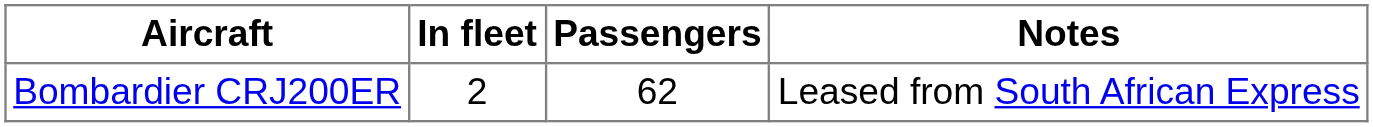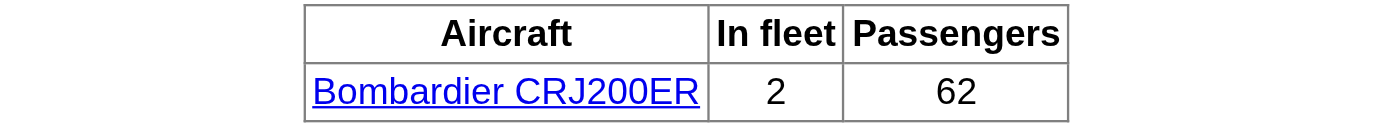- column: Notes | Leased from South African Express
